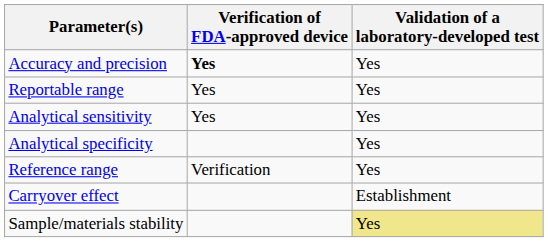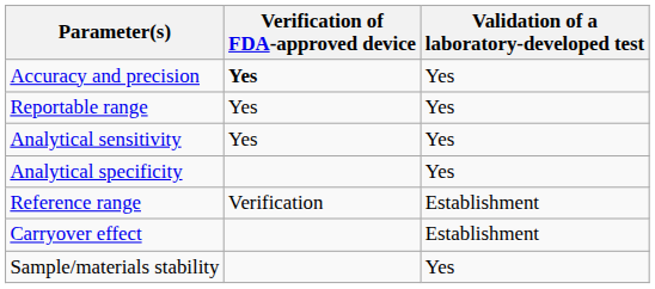Reference range | Validation of a laboratory-developed test: Yes -> Establishment
Sample/materials stability | Validation of a laboratory-developed test: khaki background -> no background
